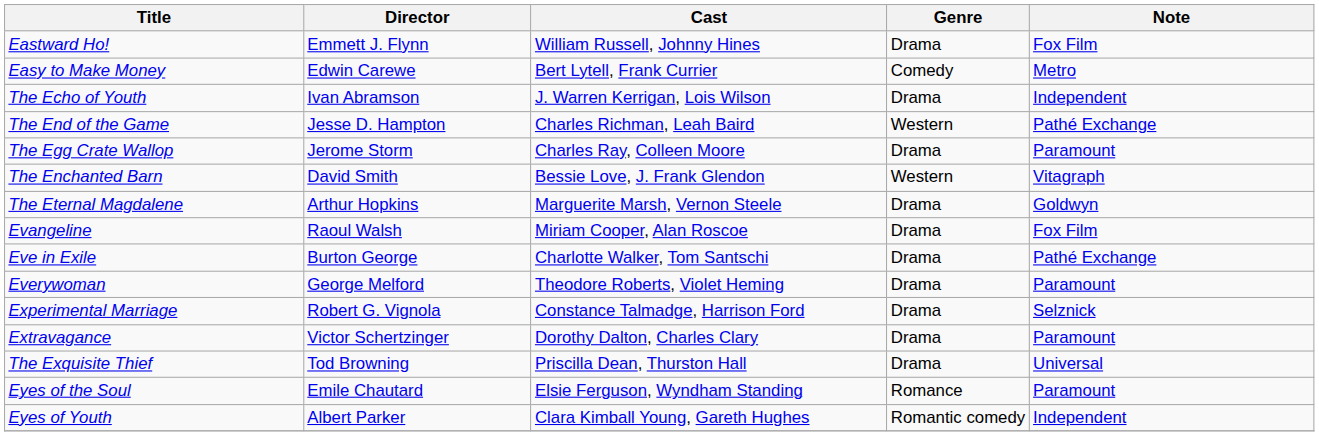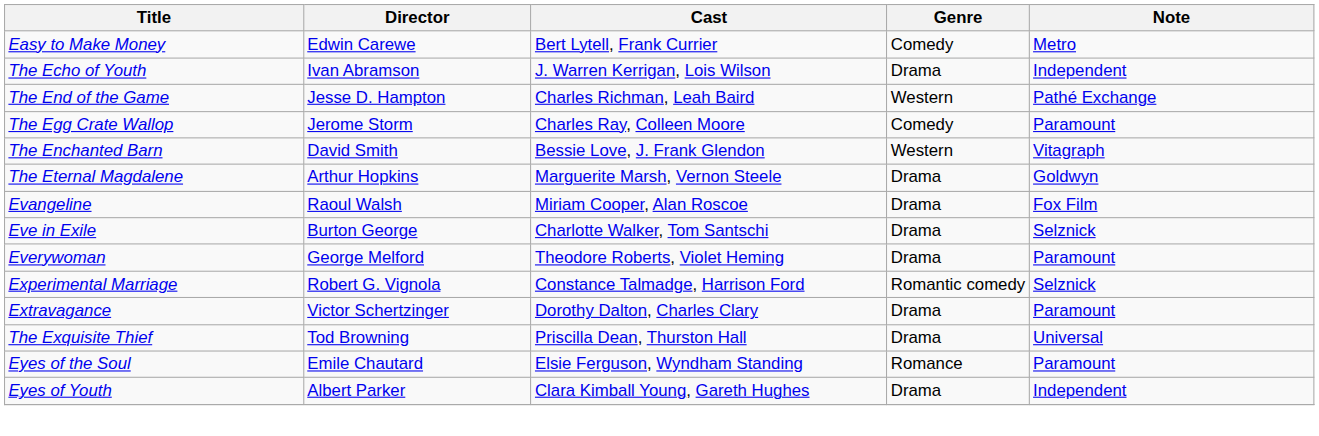- row: Eastward Ho! | Emmett J. Flynn | William Russell, Johnny Hines | Drama | Fox Film
The Egg Crate Wallop | Genre: Drama -> Comedy
Eve in Exile | Note: Pathé Exchange -> Selznick
Experimental Marriage | Genre: Drama -> Romantic comedy
Eyes of Youth | Genre: Romantic comedy -> Drama
